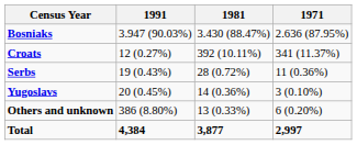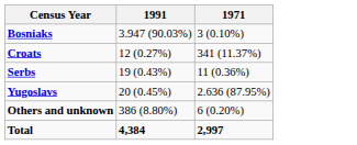- column: 1981 | 3.430 (88.47%) | 392 (10.11%) | 28 (0.72%) | 14 (0.36%) | 13 (0.33%) | 3,877
Bosniaks | 1971: 2.636 (87.95%) -> 3 (0.10%)
Yugoslavs | 1971: 3 (0.10%) -> 2.636 (87.95%)
